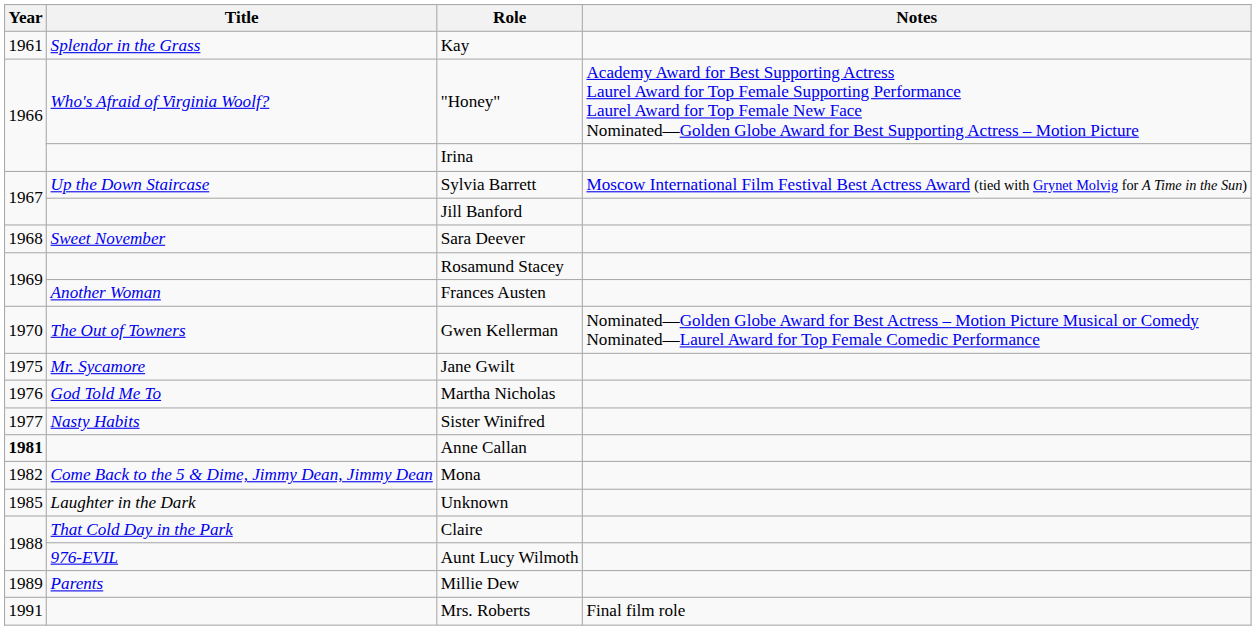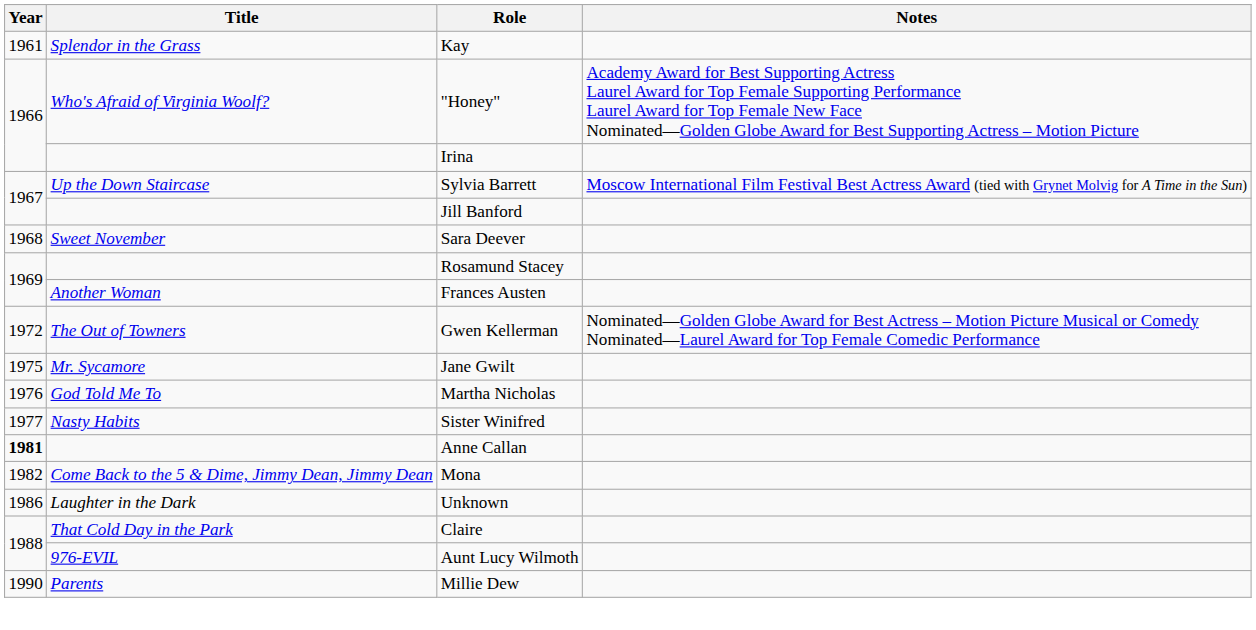Gwen Kellerman | Year: 1970 -> 1972
Unknown | Year: 1985 -> 1986
Millie Dew | Year: 1989 -> 1990
- row: 1991 | Mrs. Roberts | Final film role
